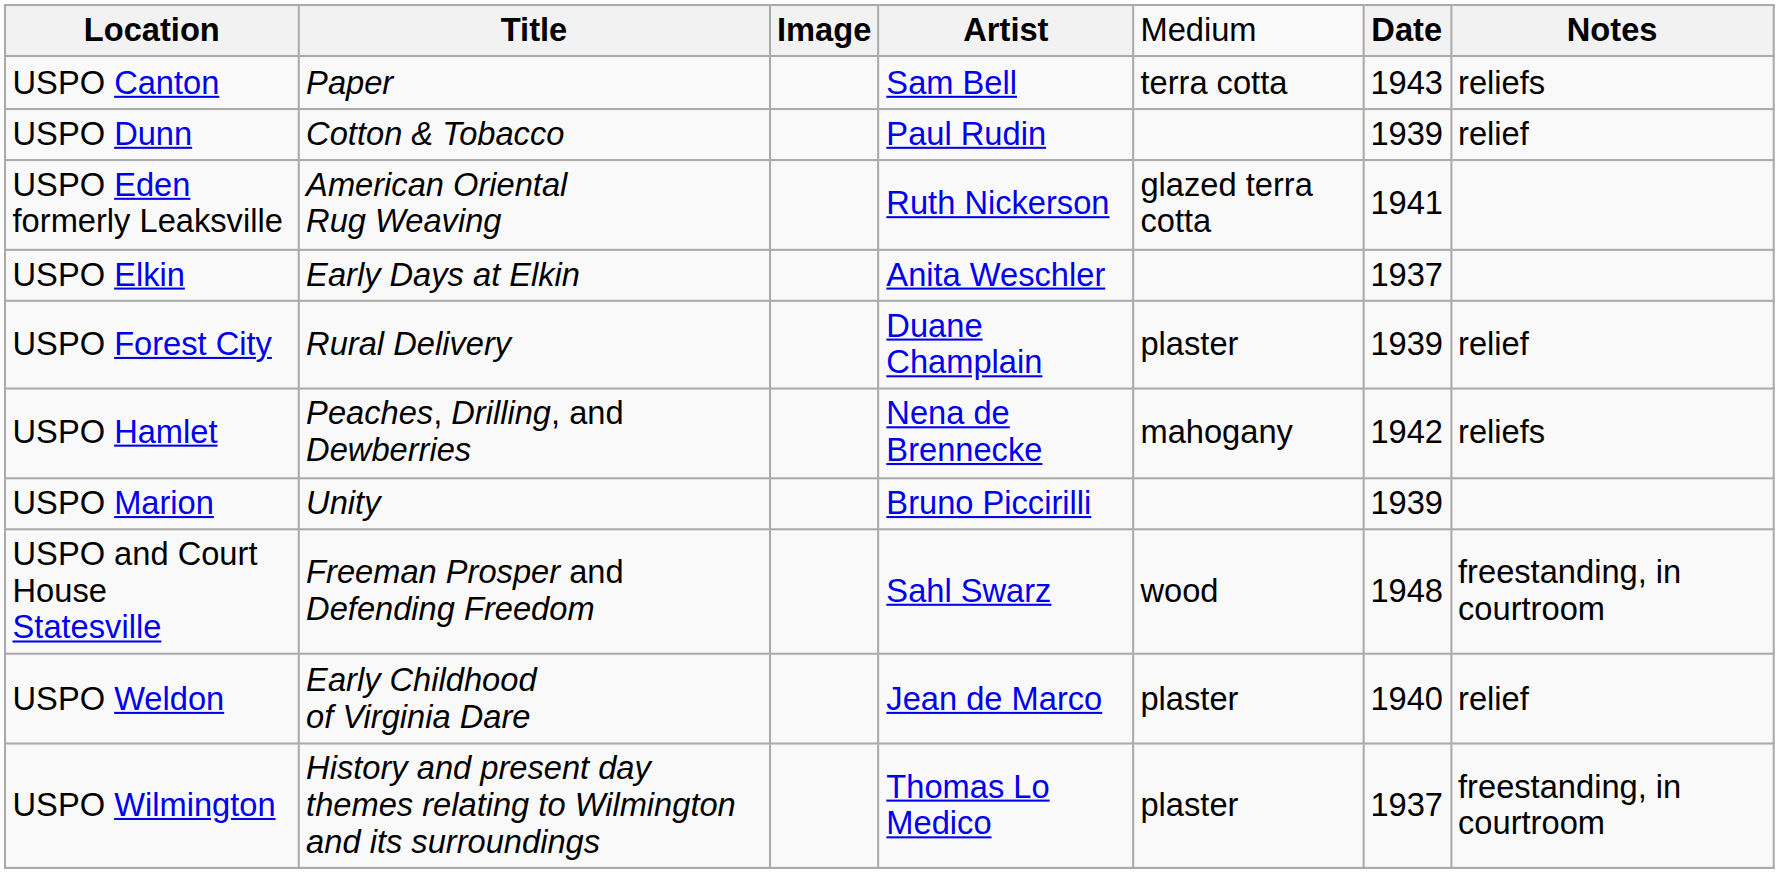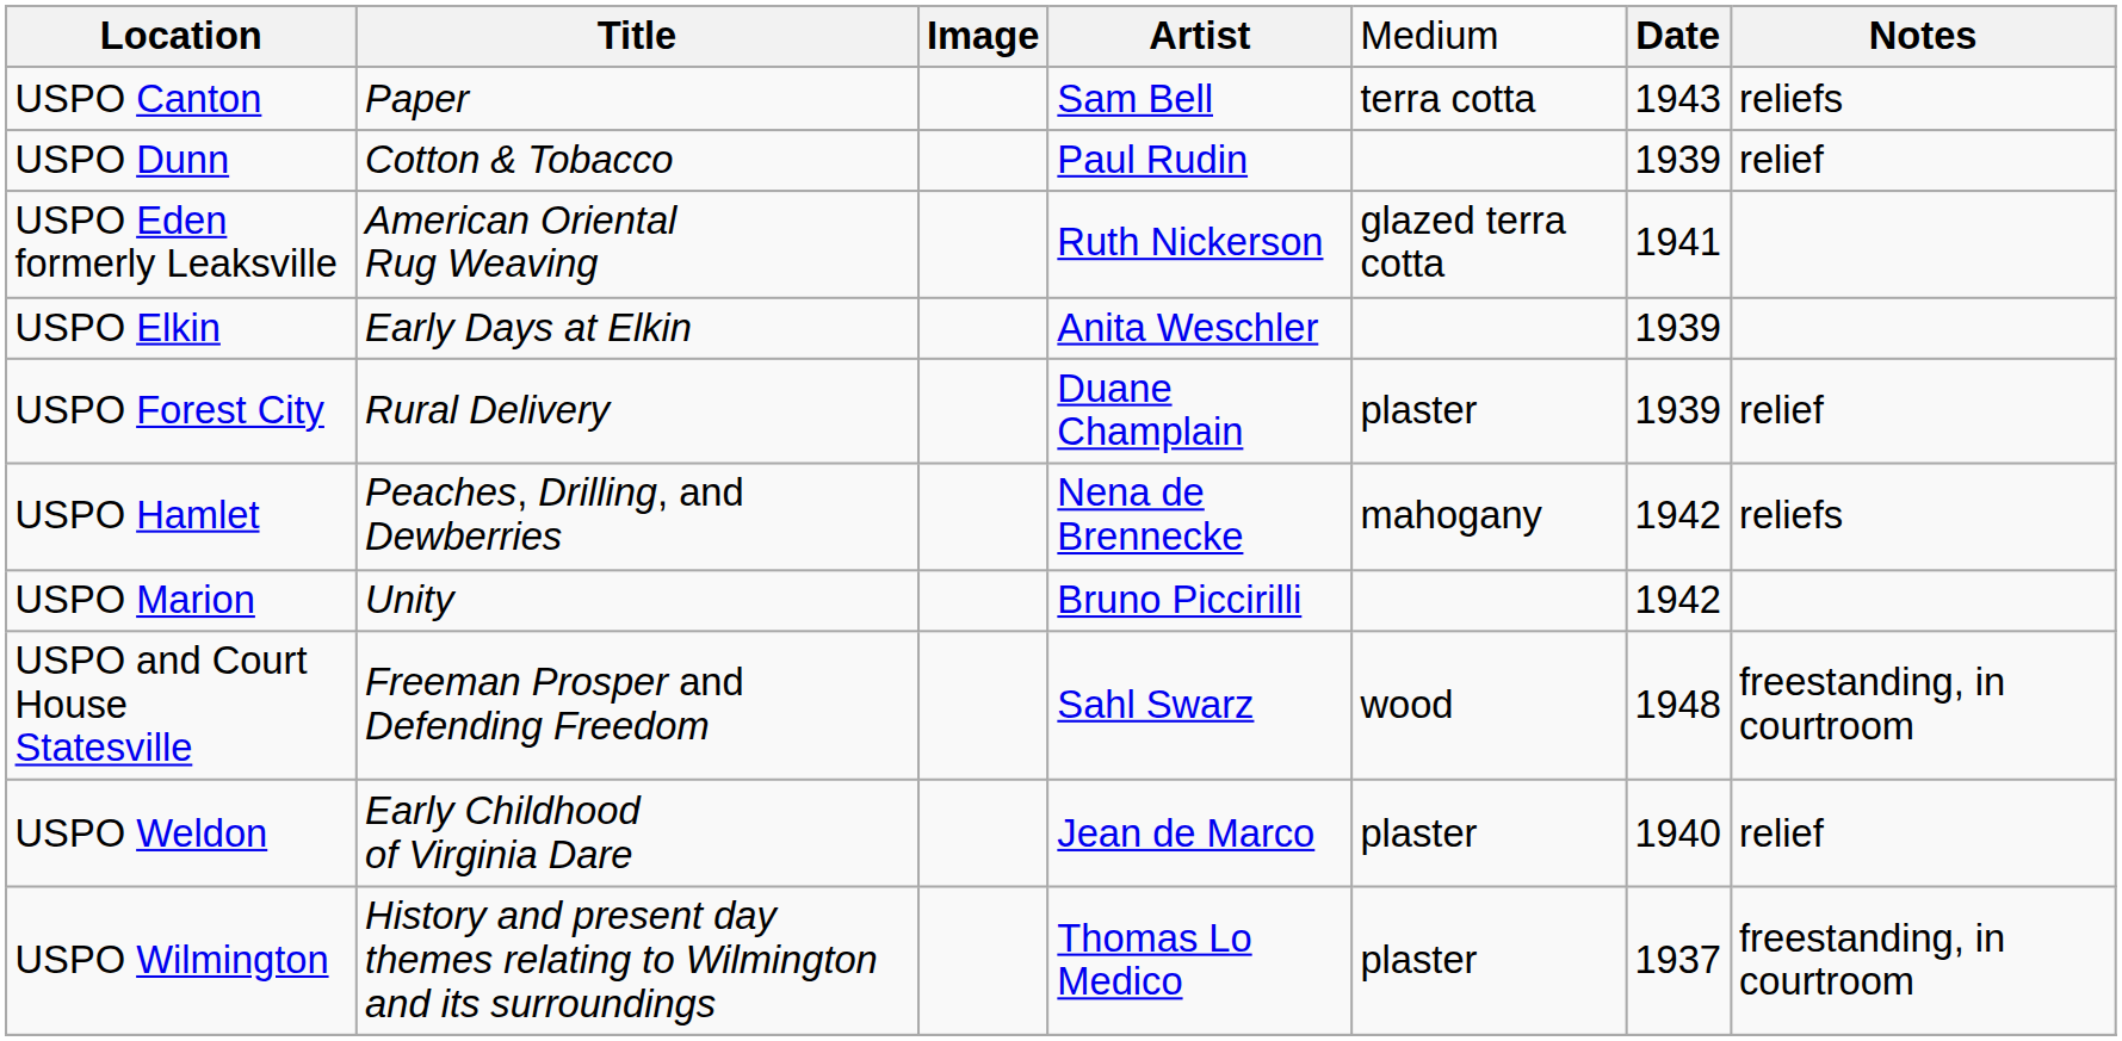USPO Elkin | column 6: 1937 -> 1939
USPO Marion | column 6: 1939 -> 1942
